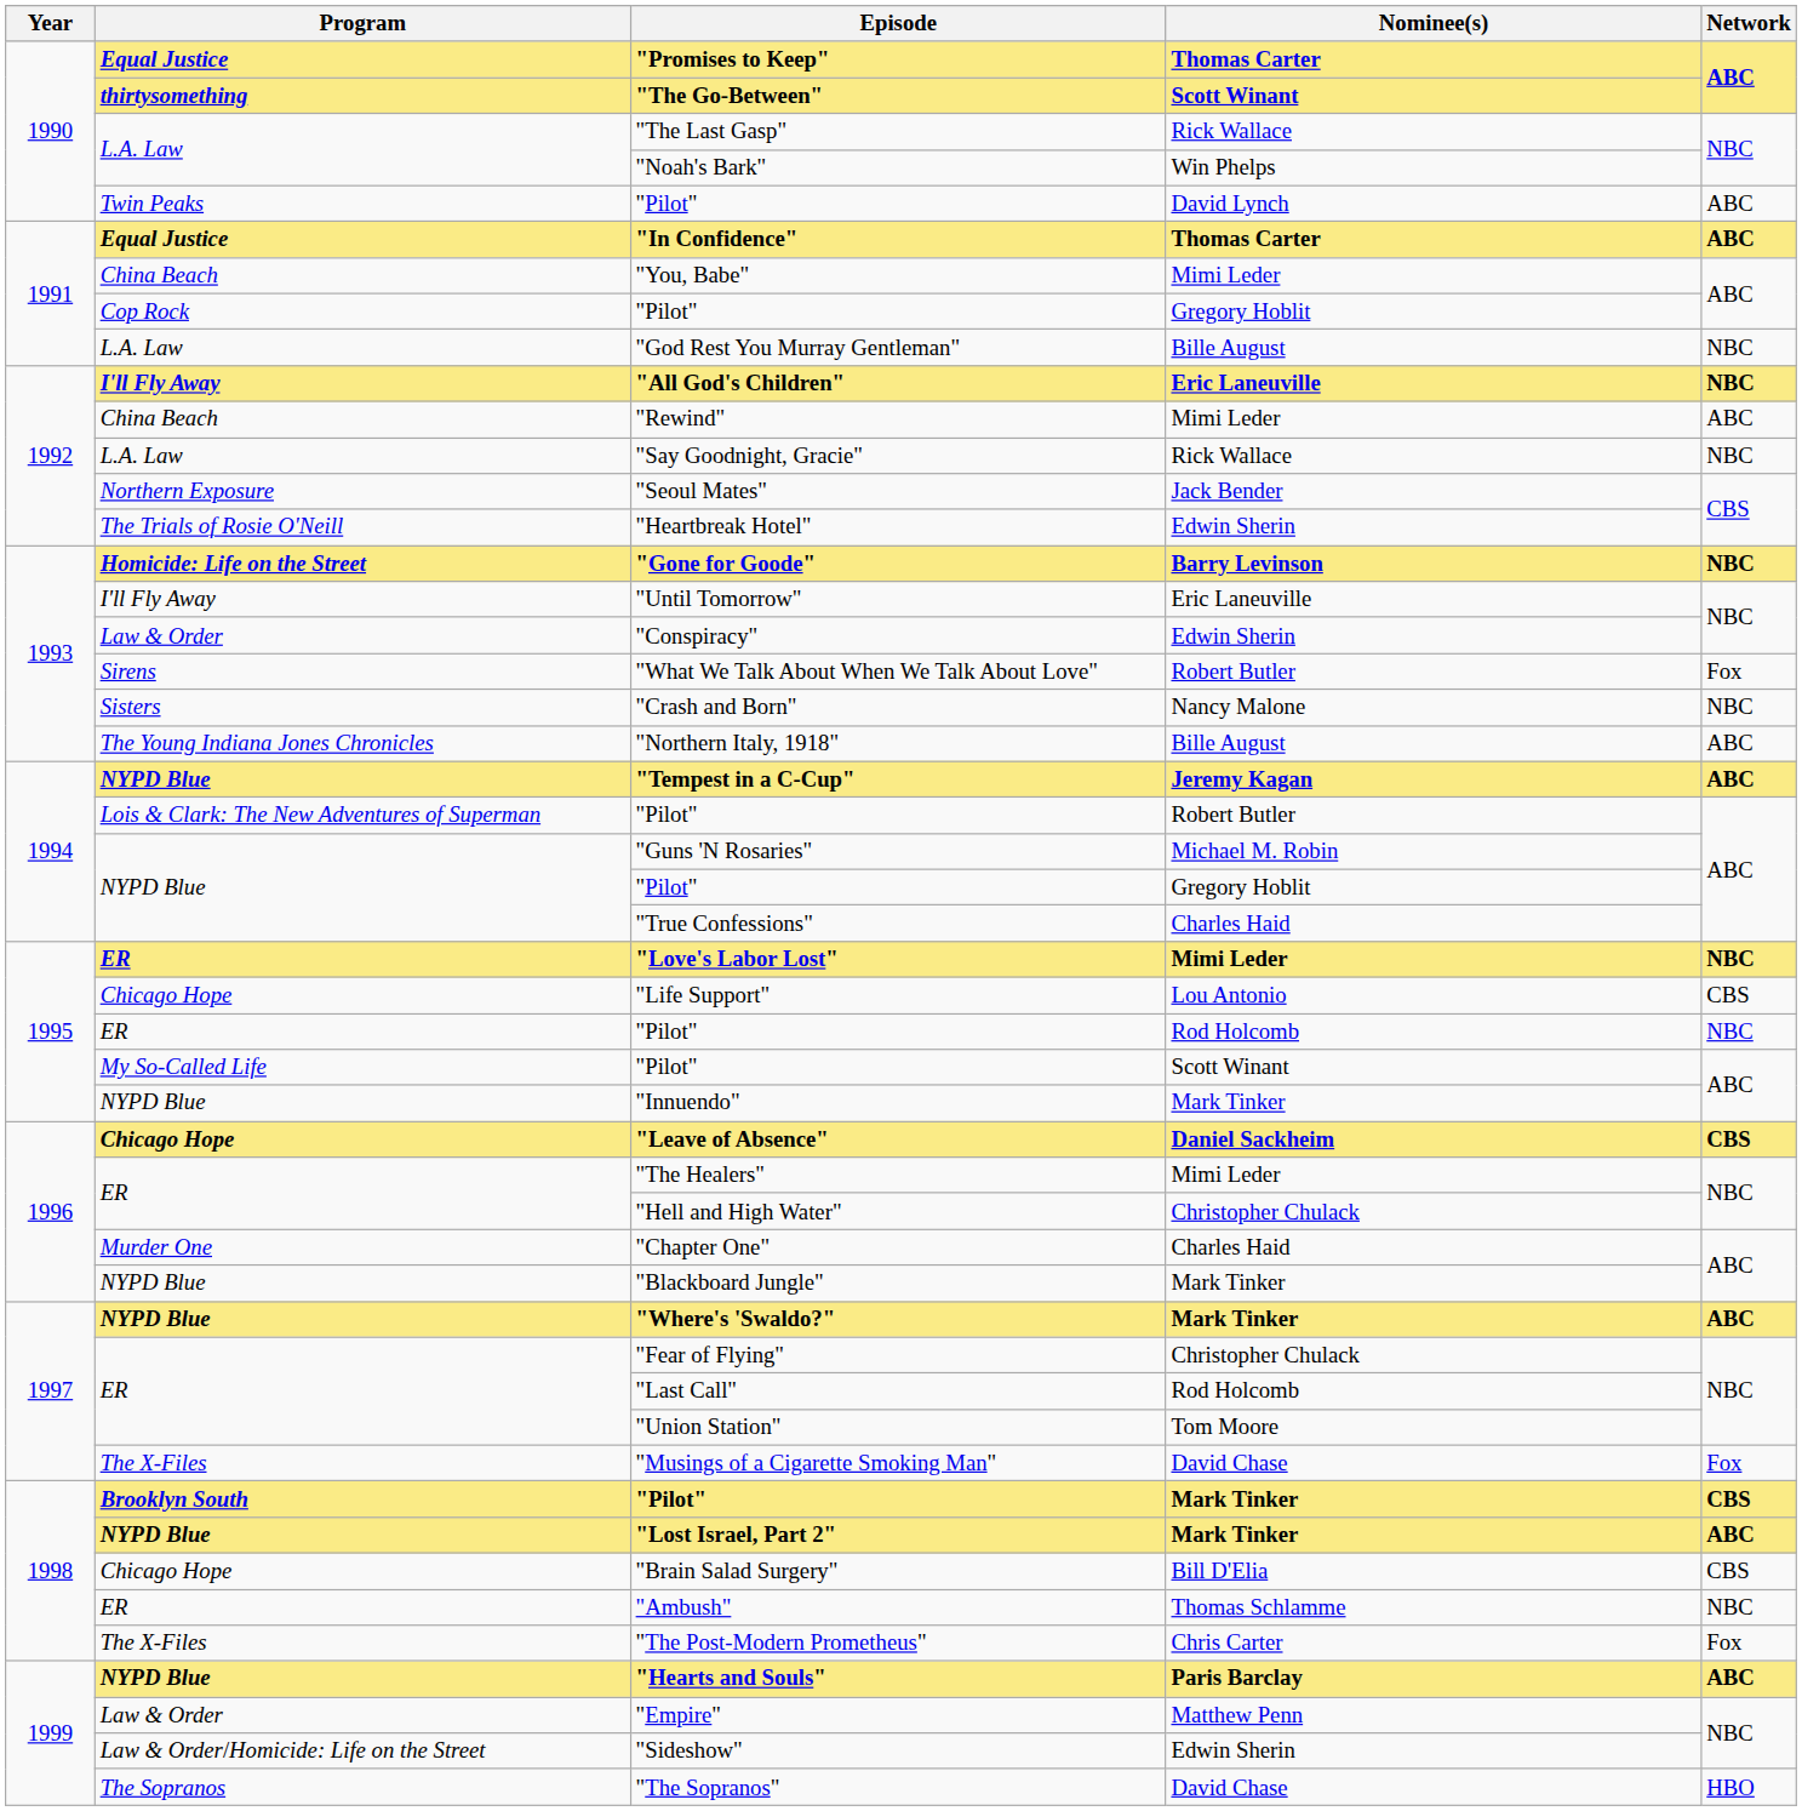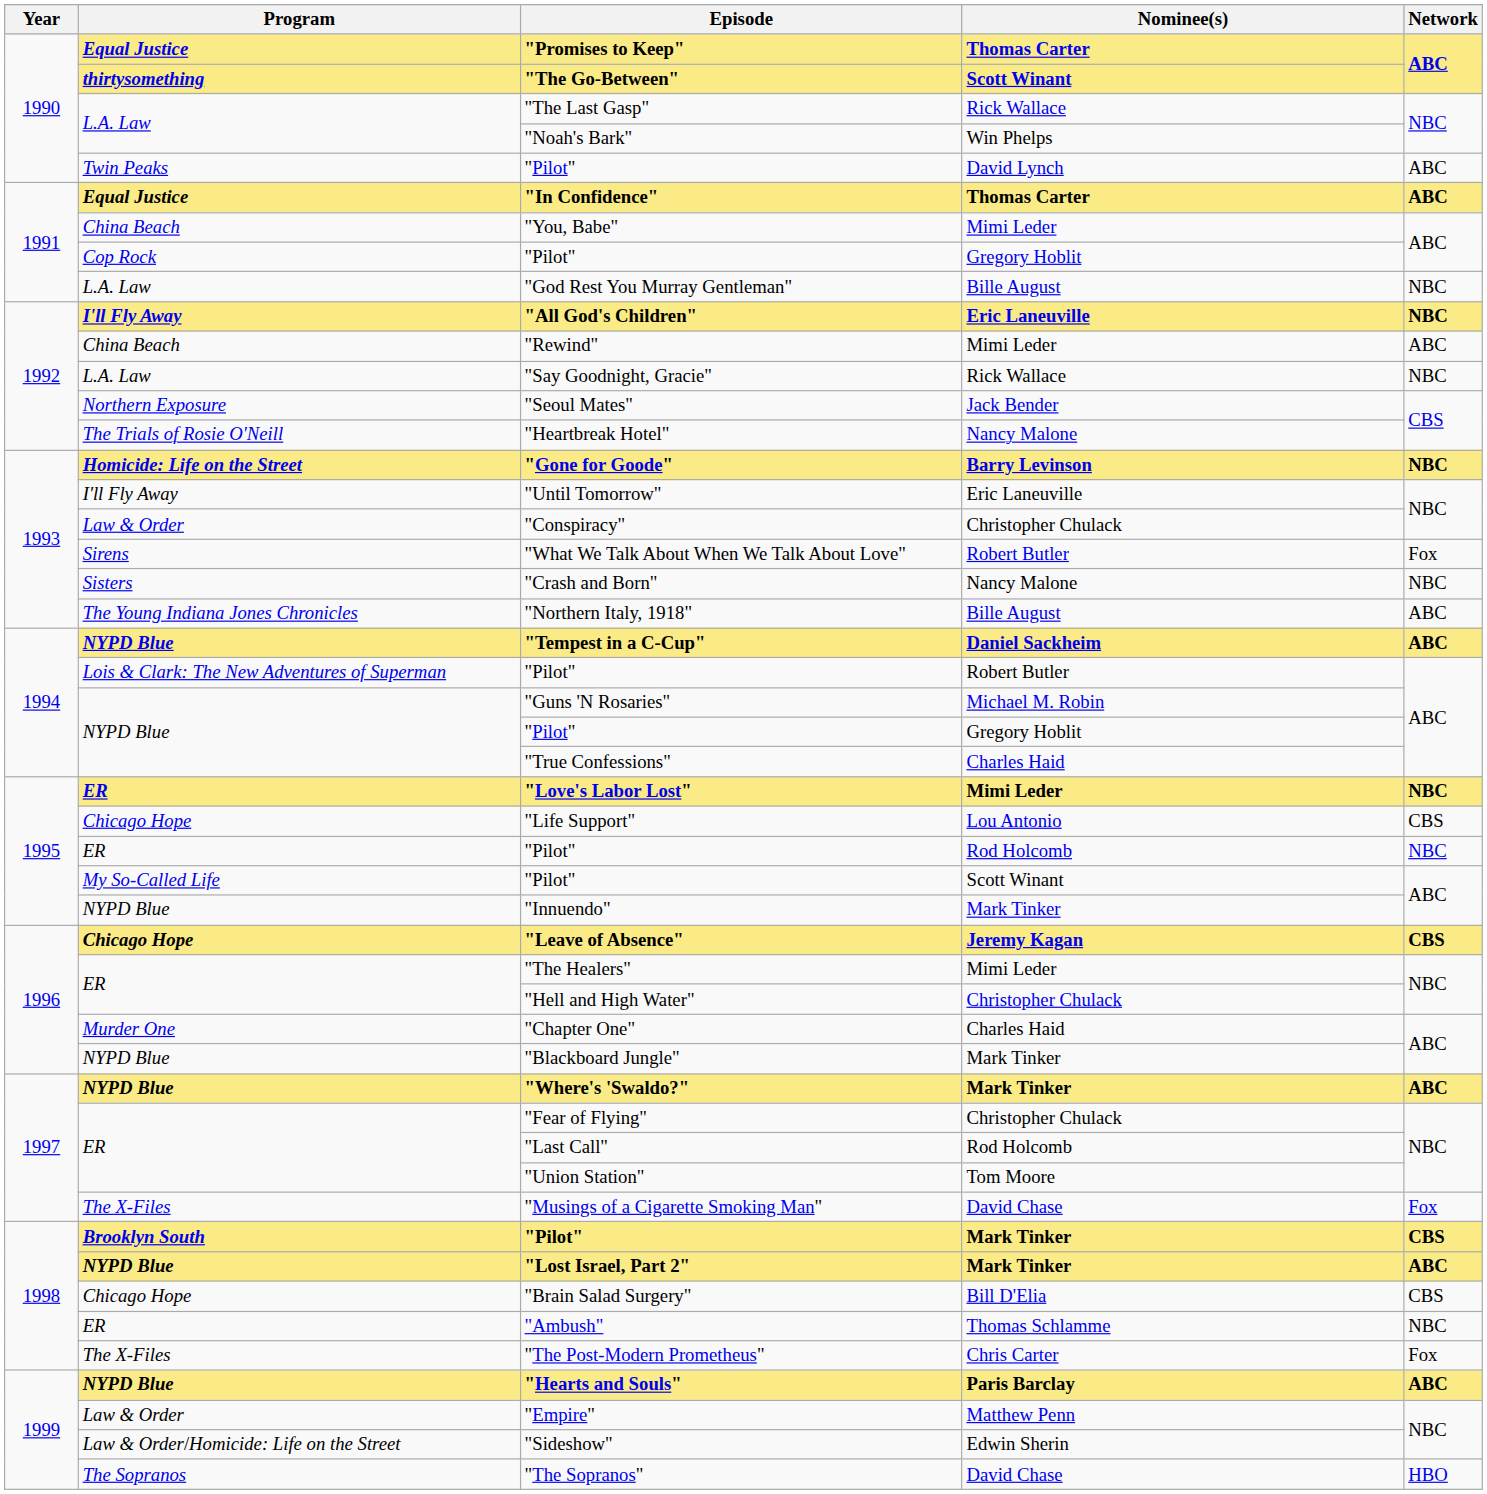"Heartbreak Hotel" | Nominee(s): Edwin Sherin -> Nancy Malone
"Conspiracy" | Nominee(s): Edwin Sherin -> Christopher Chulack
"Tempest in a C-Cup" | Nominee(s): Jeremy Kagan -> Daniel Sackheim
"Leave of Absence" | Nominee(s): Daniel Sackheim -> Jeremy Kagan
